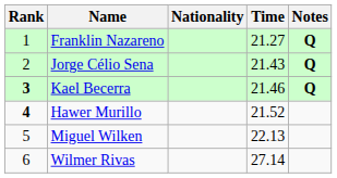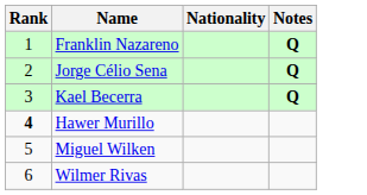- column: Time | 21.27 | 21.43 | 21.46 | 21.52 | 22.13 | 27.14
Kael Becerra | Rank: bold -> normal
